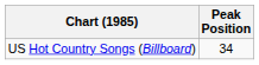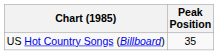US Hot Country Songs (Billboard) | Peak Position: 34 -> 35
